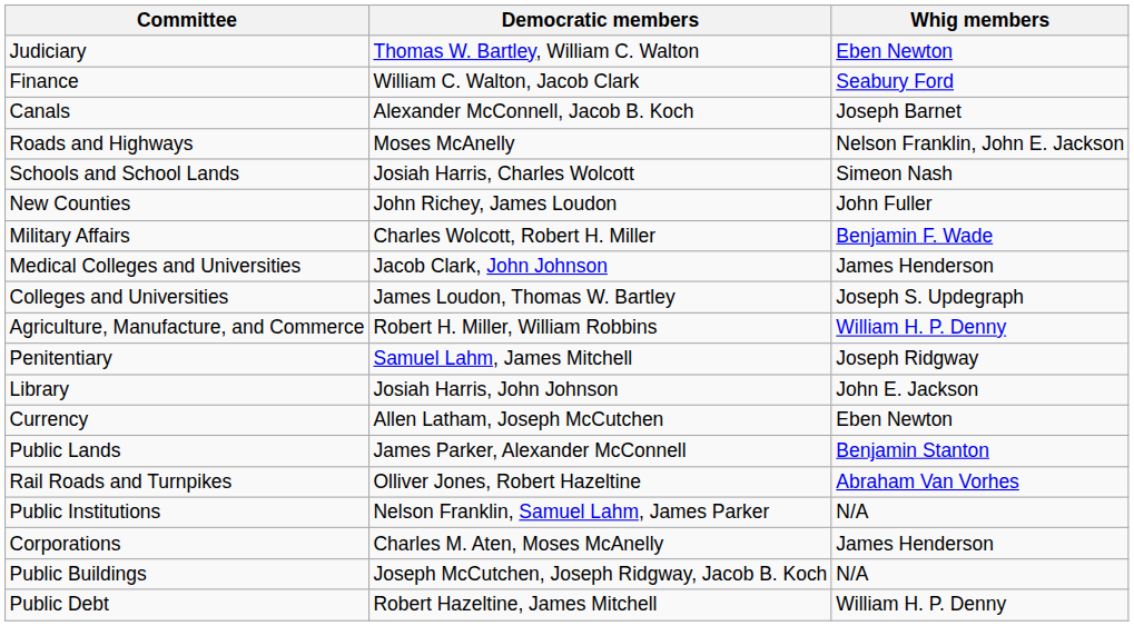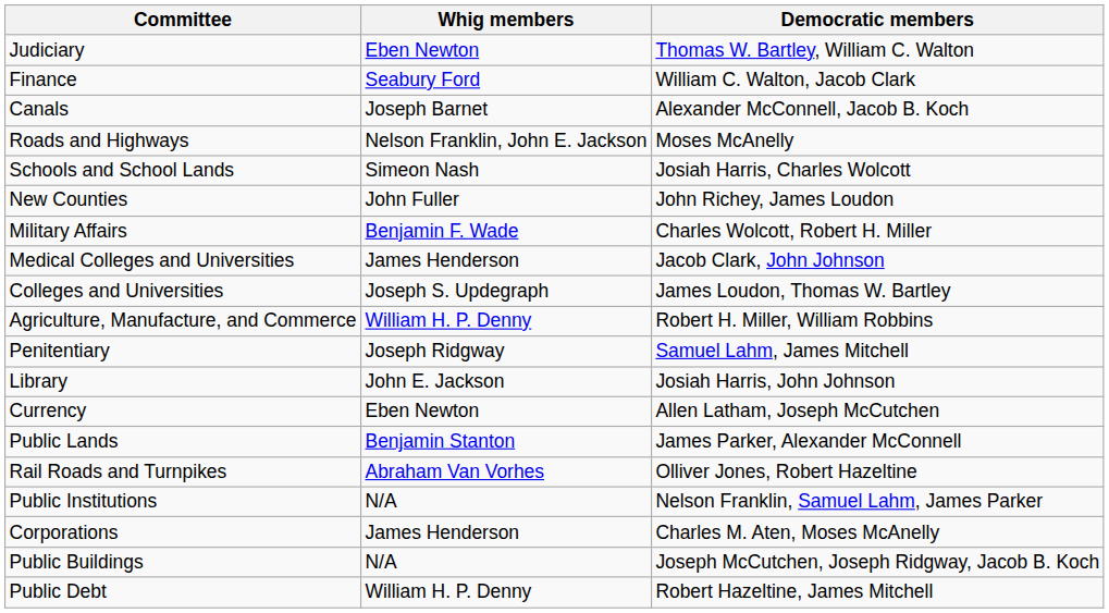columns swapped: Democratic members <-> Whig members
